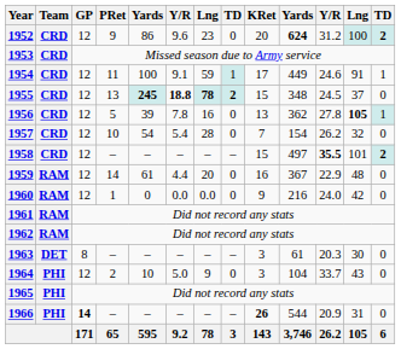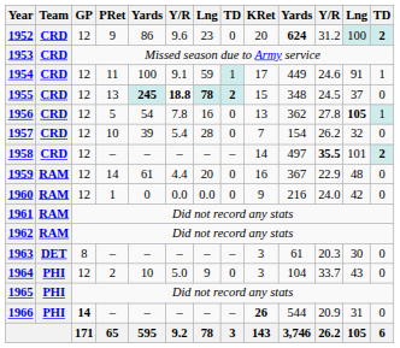1956 | column 5: 39 -> 54
1957 | column 5: 54 -> 39
1958 | KRet: 15 -> 14
